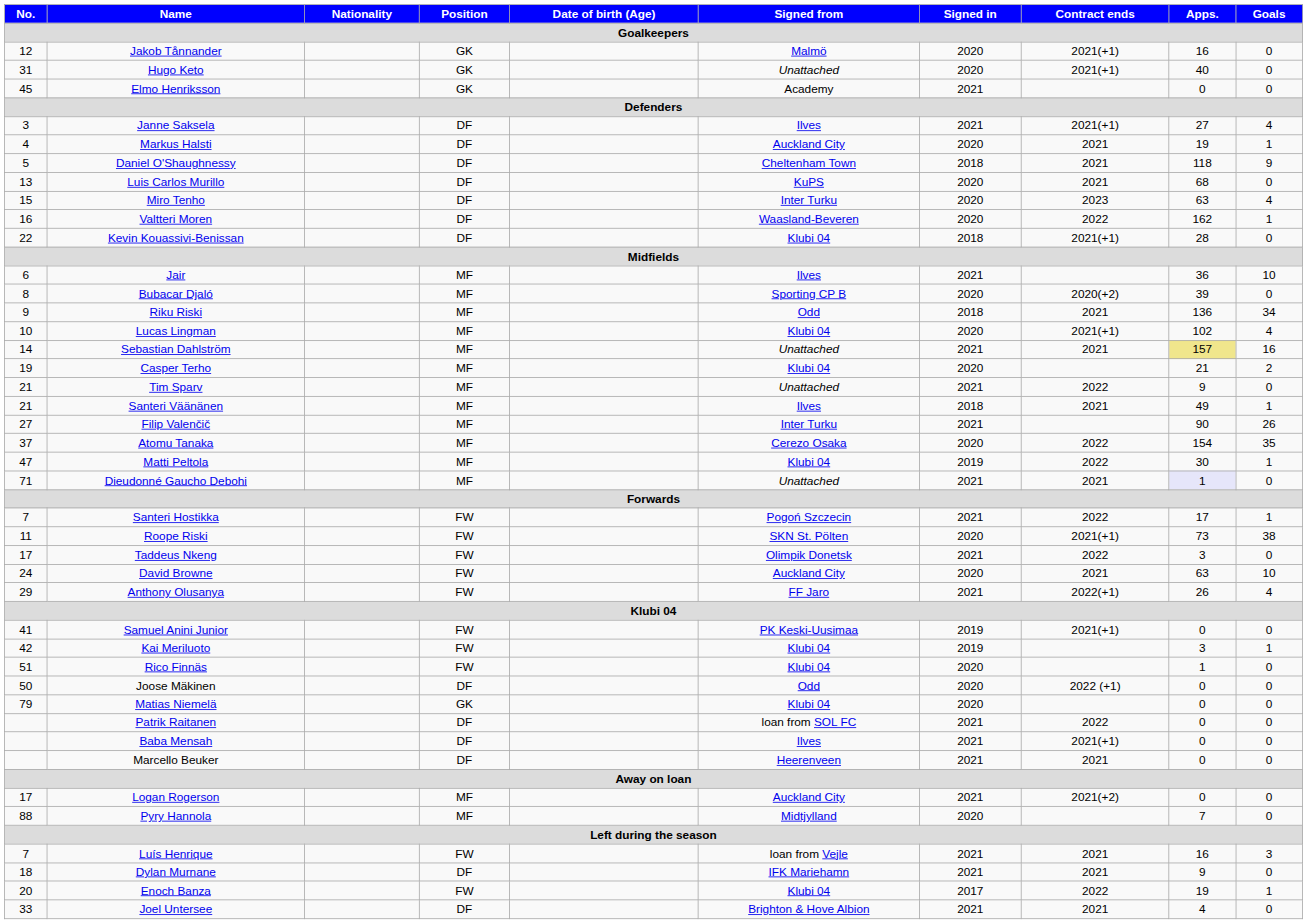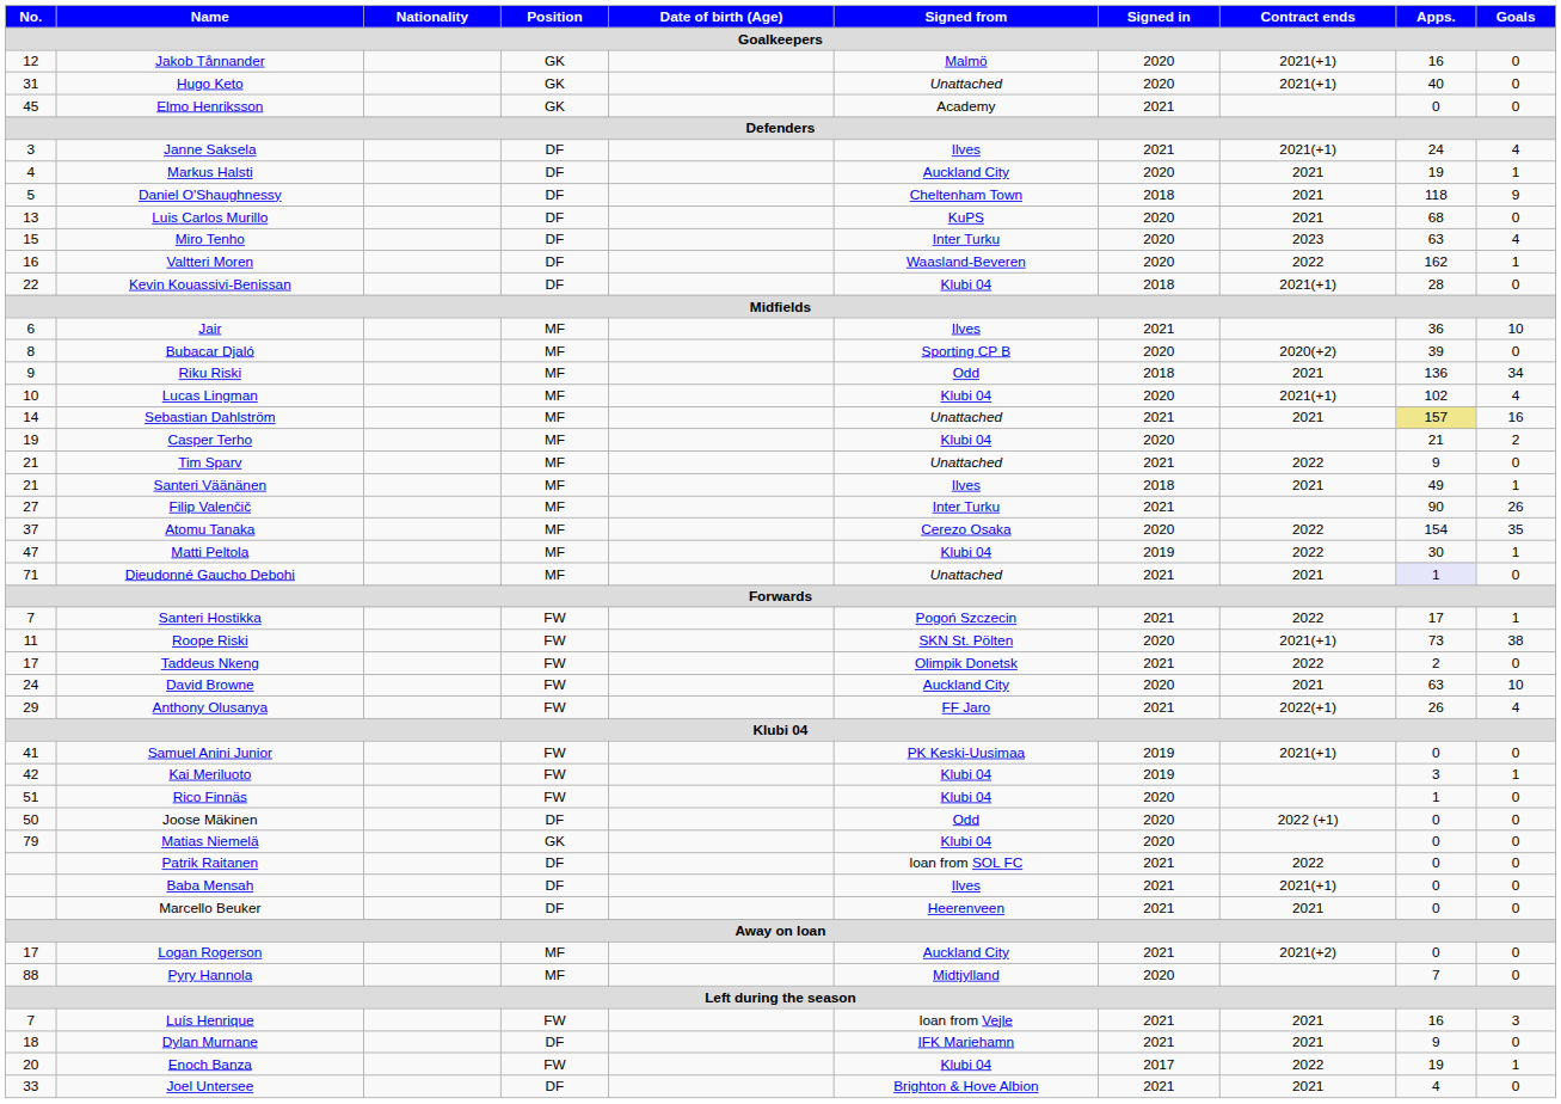Janne Saksela | Apps.: 27 -> 24
Taddeus Nkeng | Apps.: 3 -> 2
